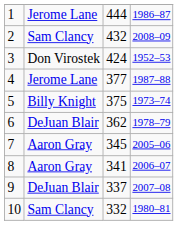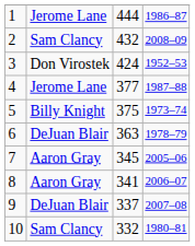6 | column 3: 362 -> 363
